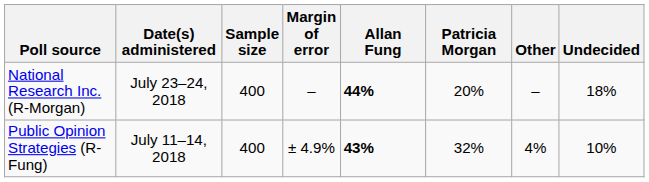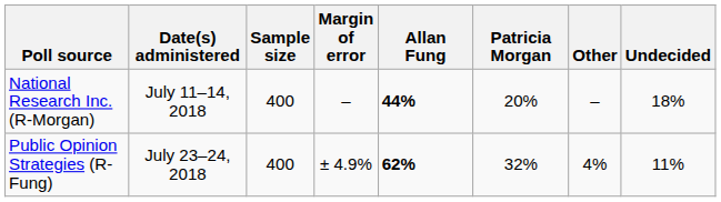National Research Inc. (R-Morgan) | Date(s) administered: July 23–24, 2018 -> July 11–14, 2018
Public Opinion Strategies (R-Fung) | Date(s) administered: July 11–14, 2018 -> July 23–24, 2018
Public Opinion Strategies (R-Fung) | Allan Fung: 43% -> 62%
Public Opinion Strategies (R-Fung) | Undecided: 10% -> 11%
